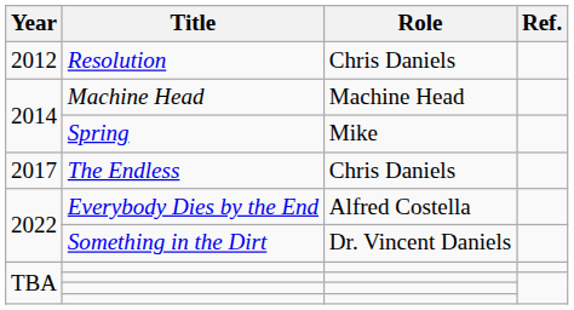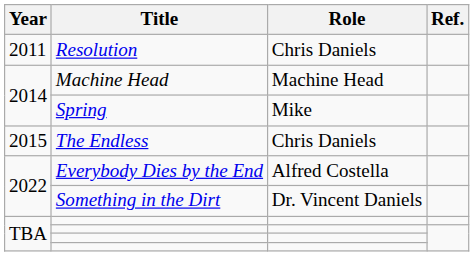Resolution | Year: 2012 -> 2011
The Endless | Year: 2017 -> 2015
